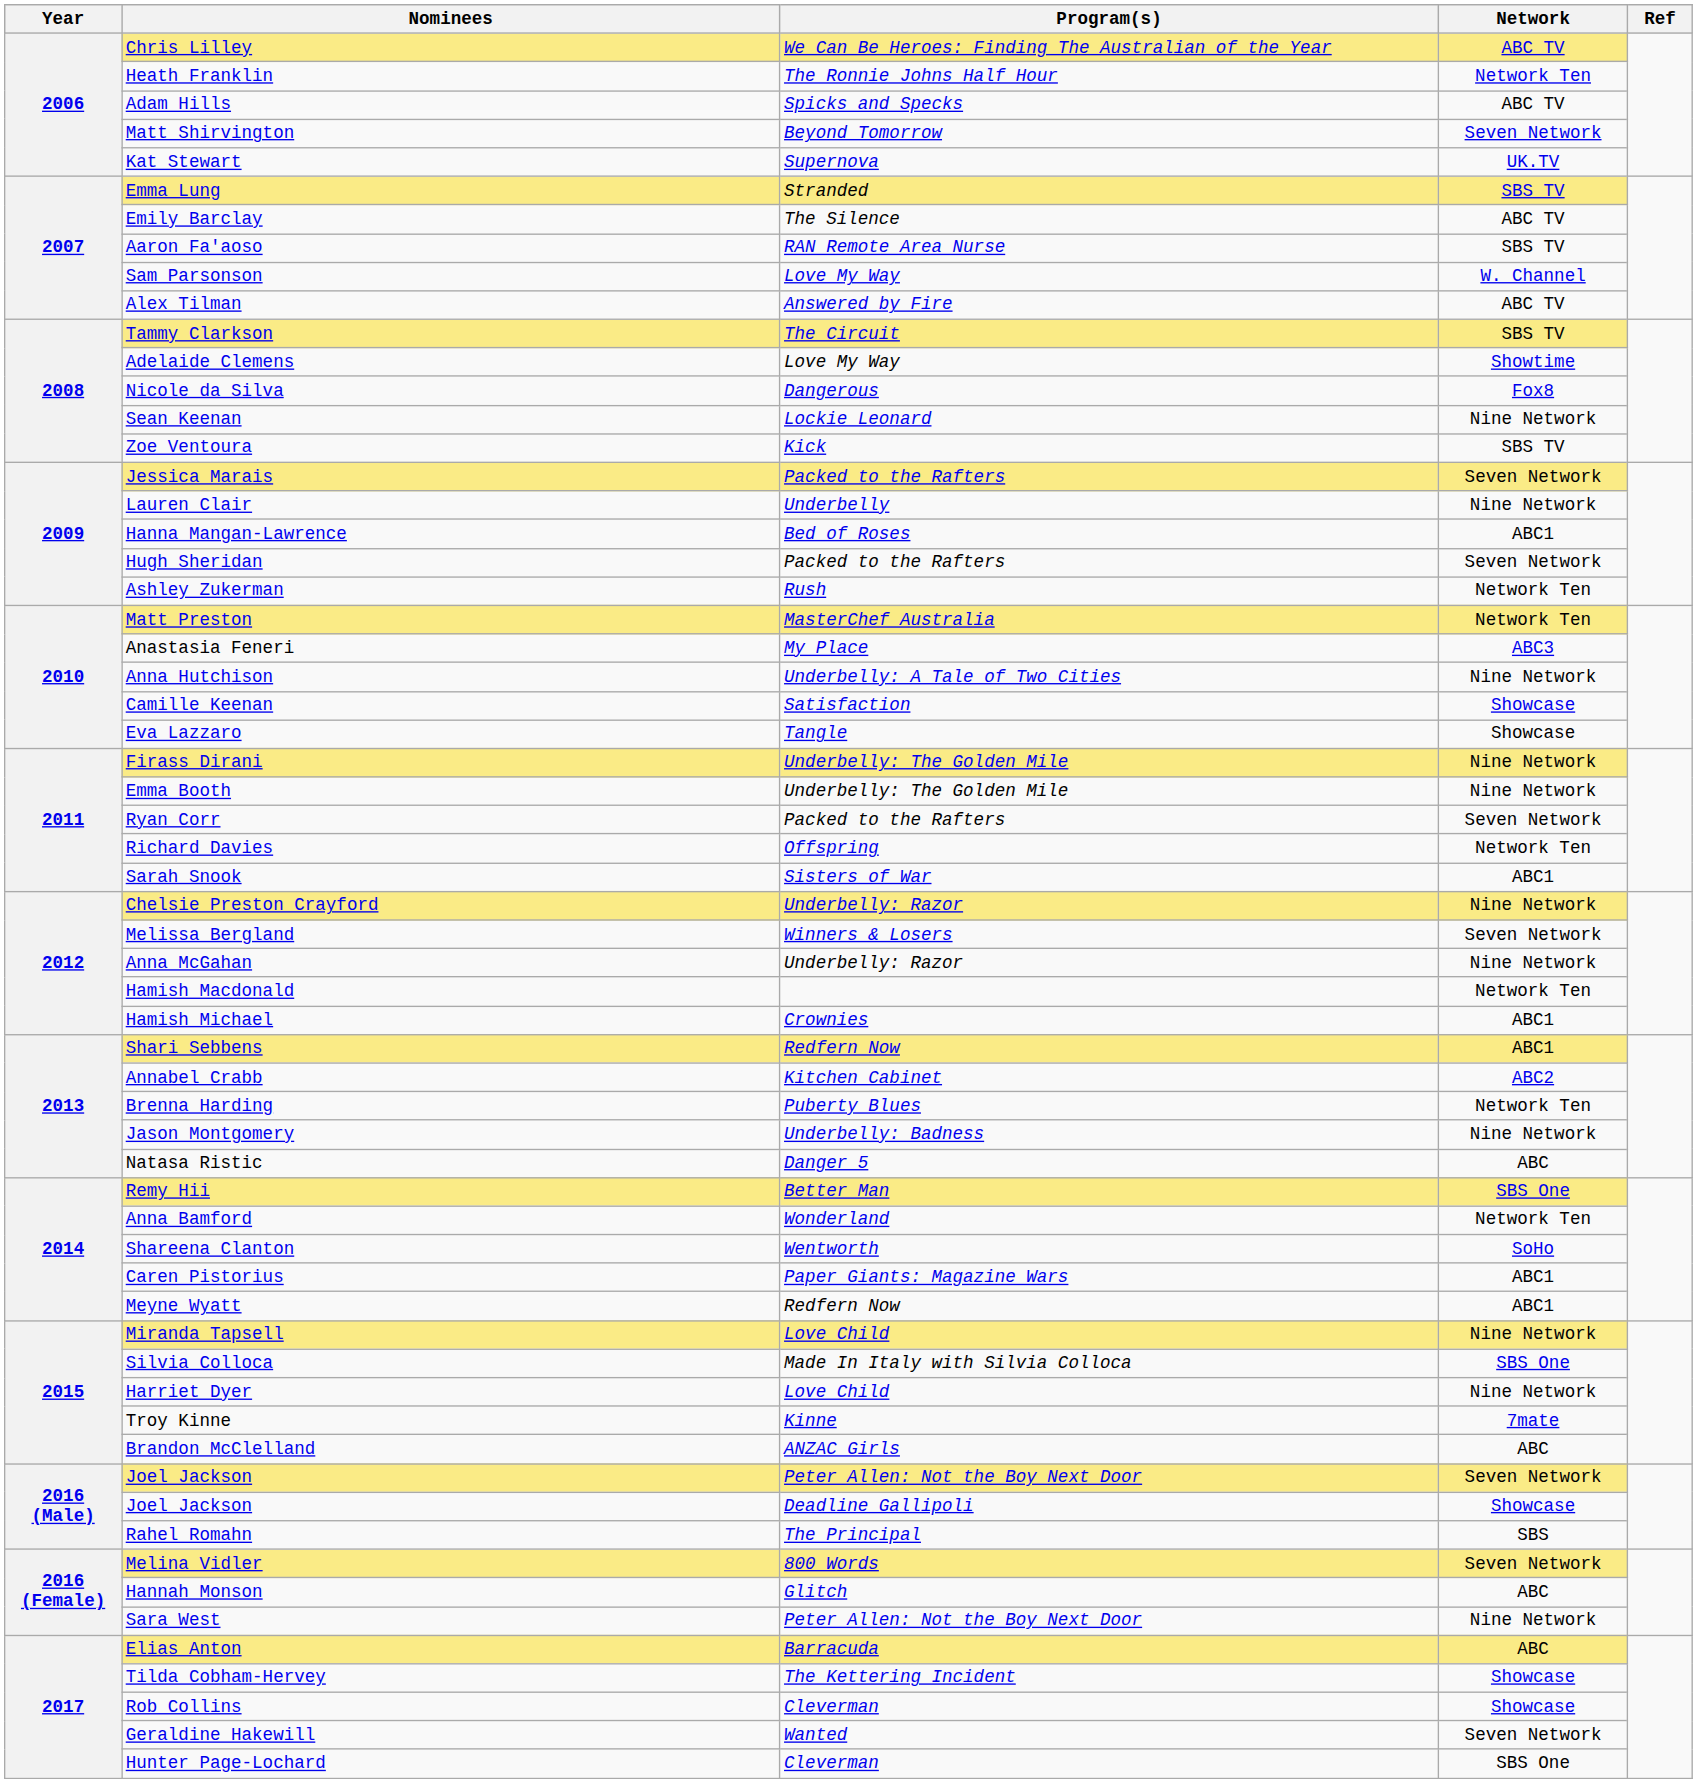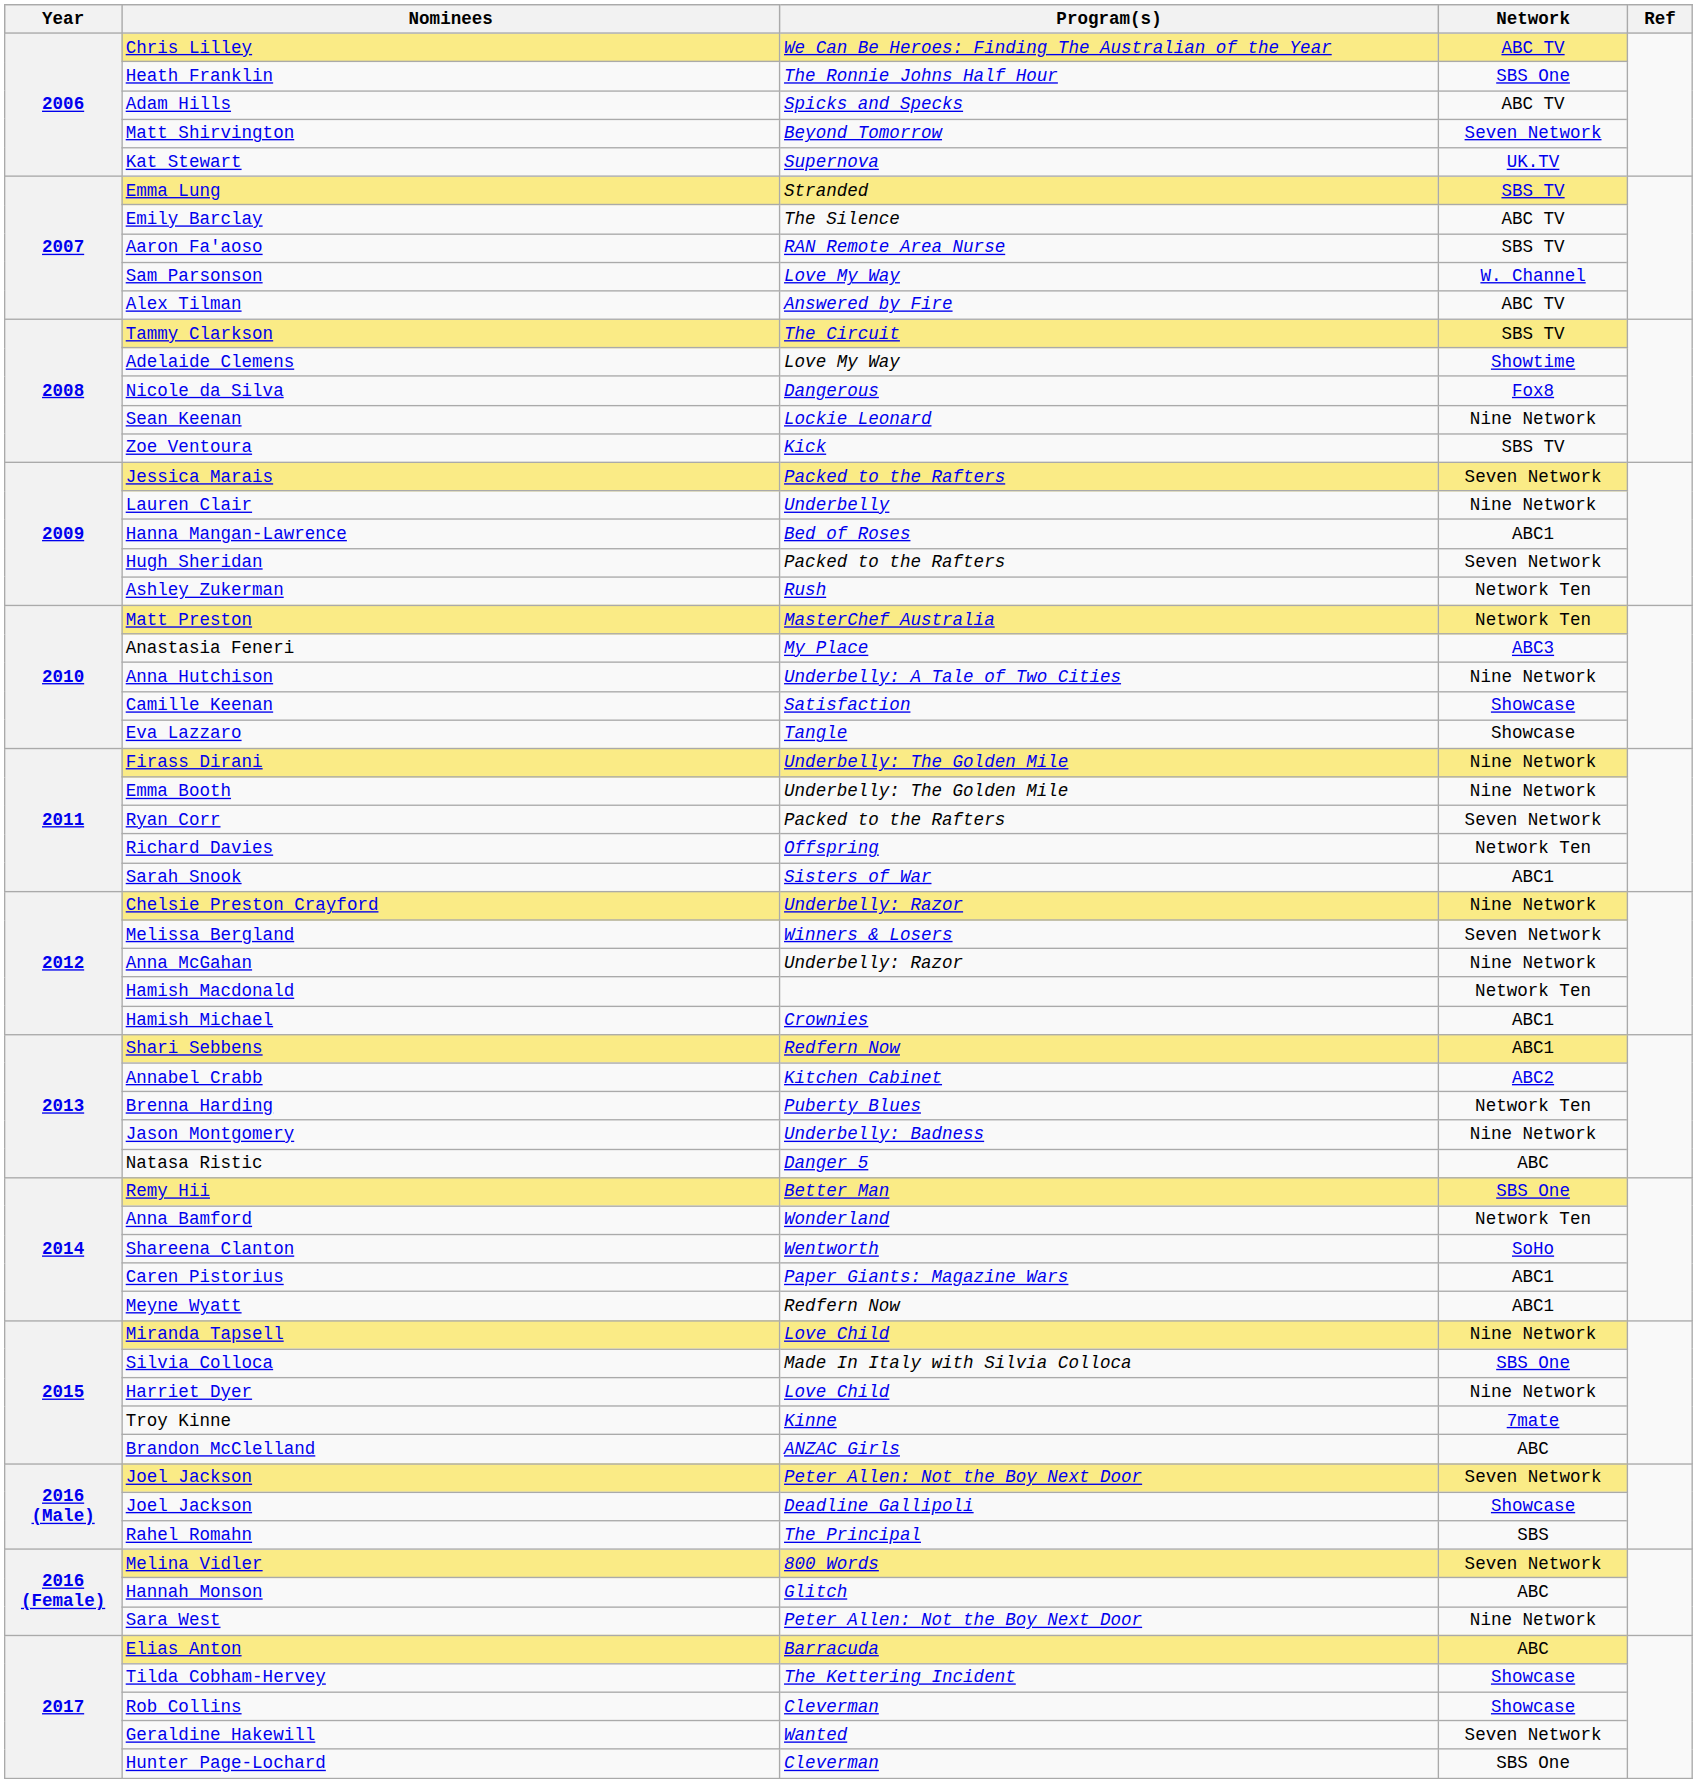Heath Franklin | Network: Network Ten -> SBS One
